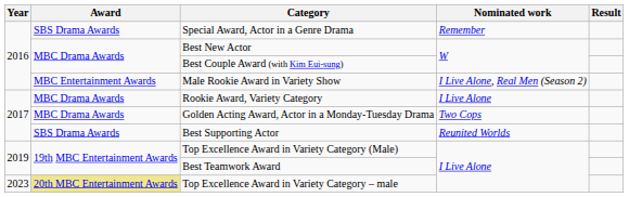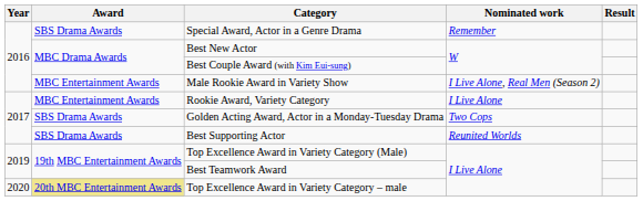Rookie Award, Variety Category | Award: MBC Drama Awards -> MBC Entertainment Awards
Golden Acting Award, Actor in a Monday-Tuesday Drama | Award: MBC Drama Awards -> SBS Drama Awards
Top Excellence Award in Variety Category – male | Year: 2023 -> 2020
